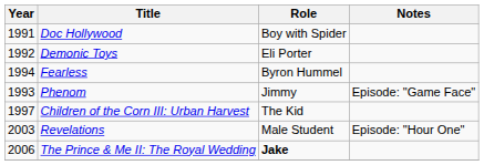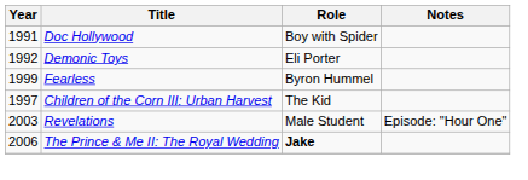Fearless | Year: 1994 -> 1999
- row: 1993 | Phenom | Jimmy | Episode: "Game Face"
